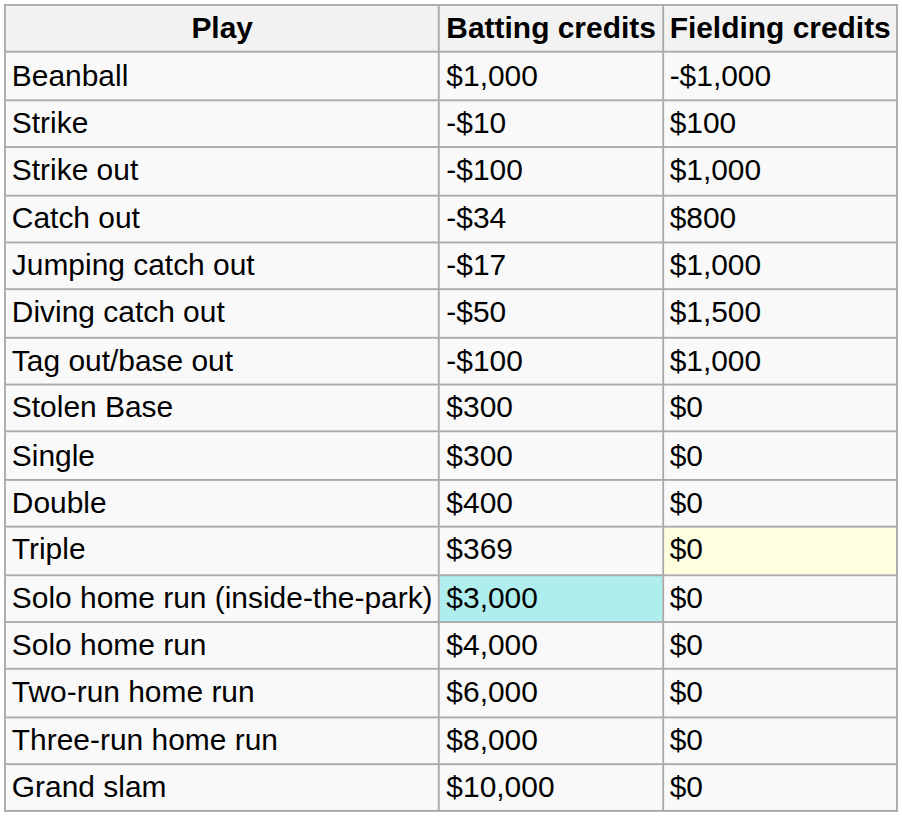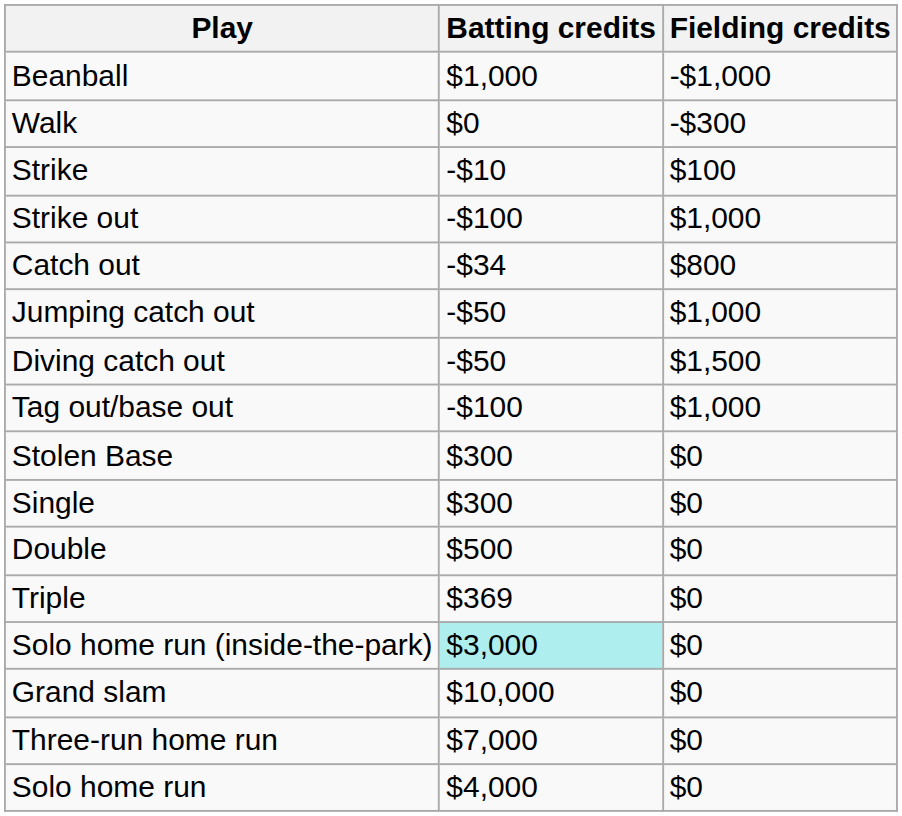+ row: Walk | $0 | -$300
Jumping catch out | Batting credits: -$17 -> -$50
Double | Batting credits: $400 -> $500
Triple | Fielding credits: lightyellow background -> no background
rows swapped: Solo home run <-> Grand slam
- row: Two-run home run | $6,000 | $0
Three-run home run | Batting credits: $8,000 -> $7,000
